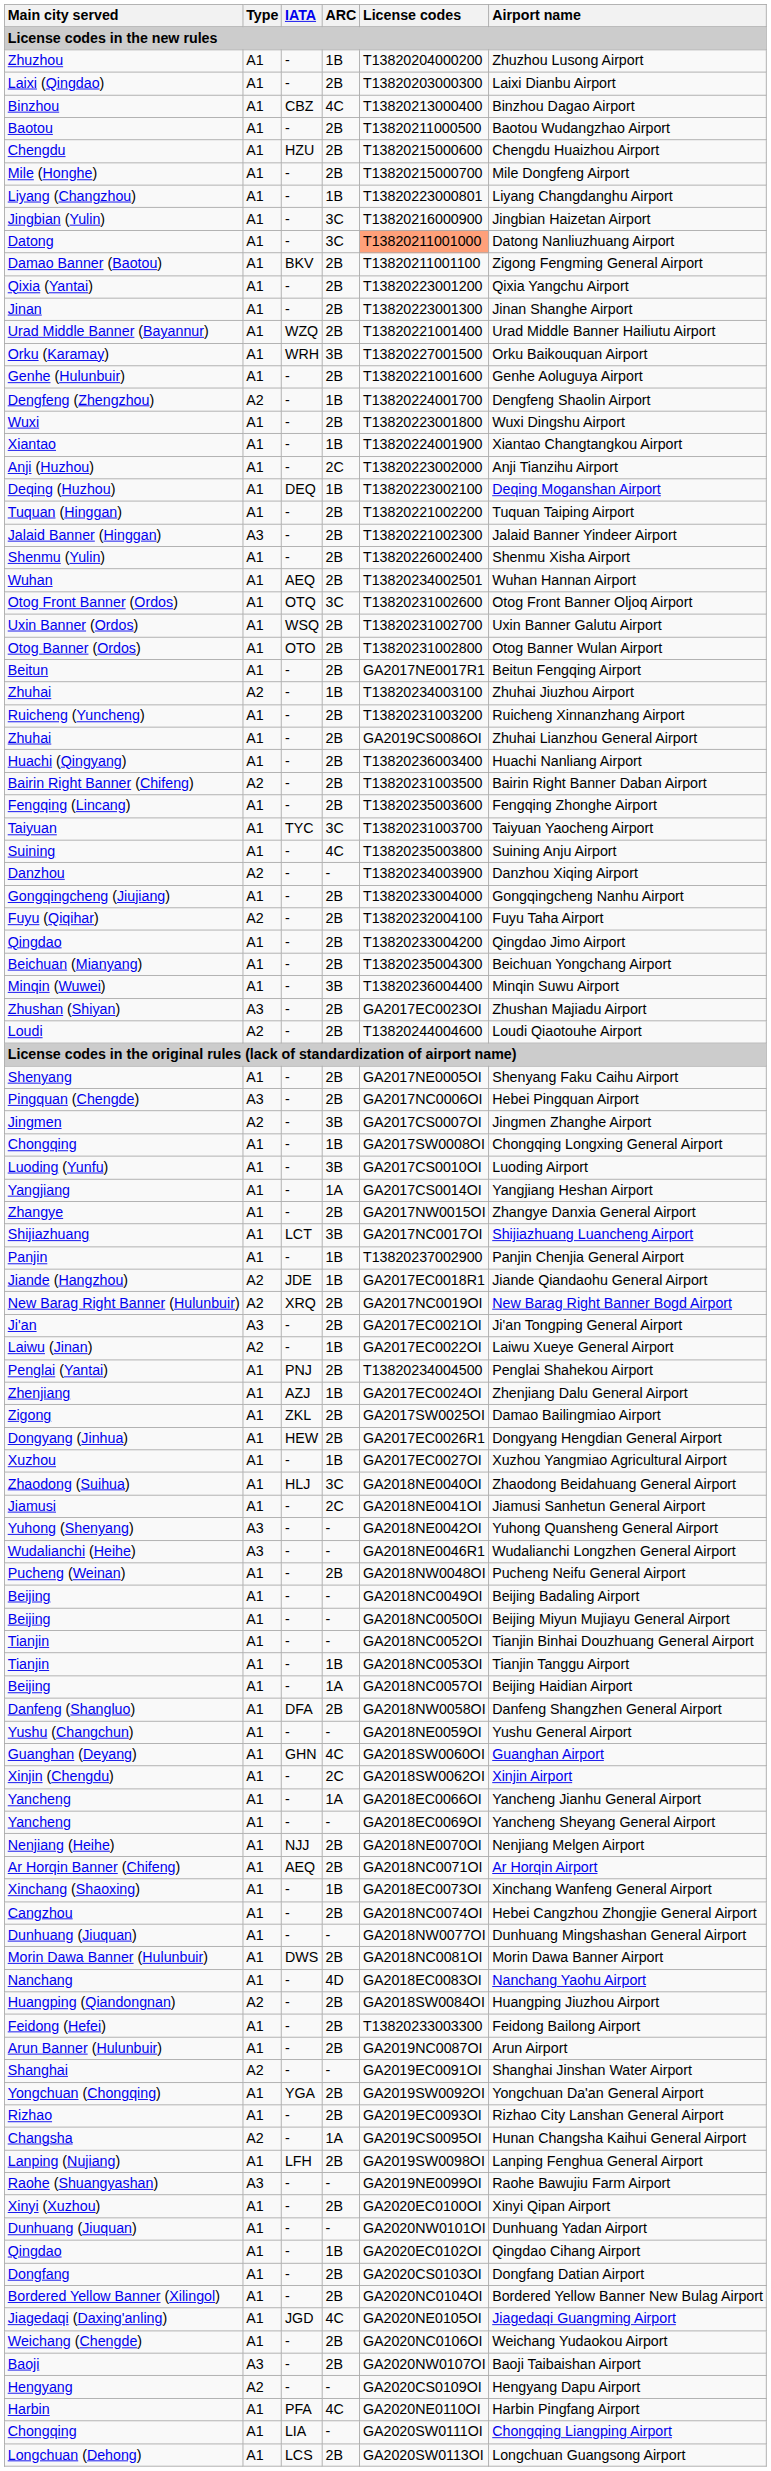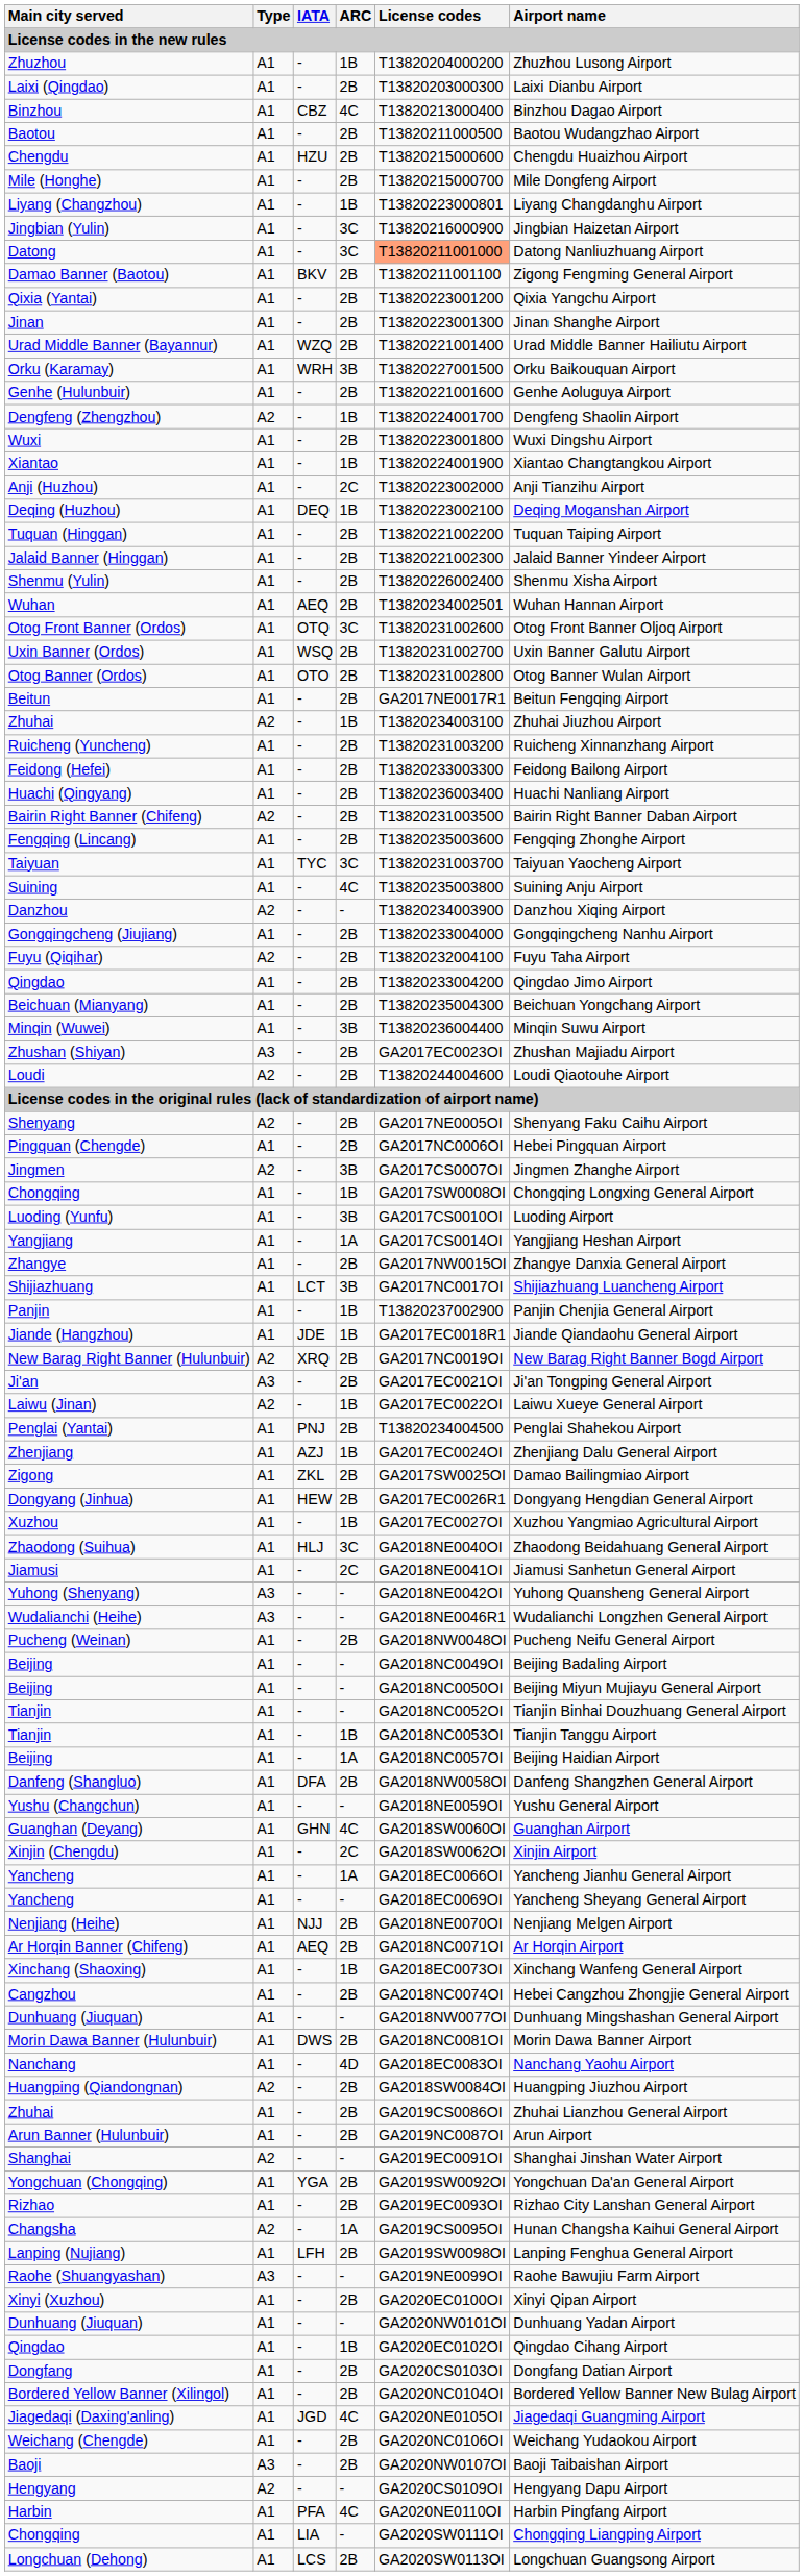Jalaid Banner (Hinggan) | Type: A3 -> A1
rows swapped: Feidong (Hefei) <-> Zhuhai / 2B
Shenyang | Type: A1 -> A2
Pingquan (Chengde) | Type: A3 -> A1
Jiande (Hangzhou) | Type: A2 -> A1
